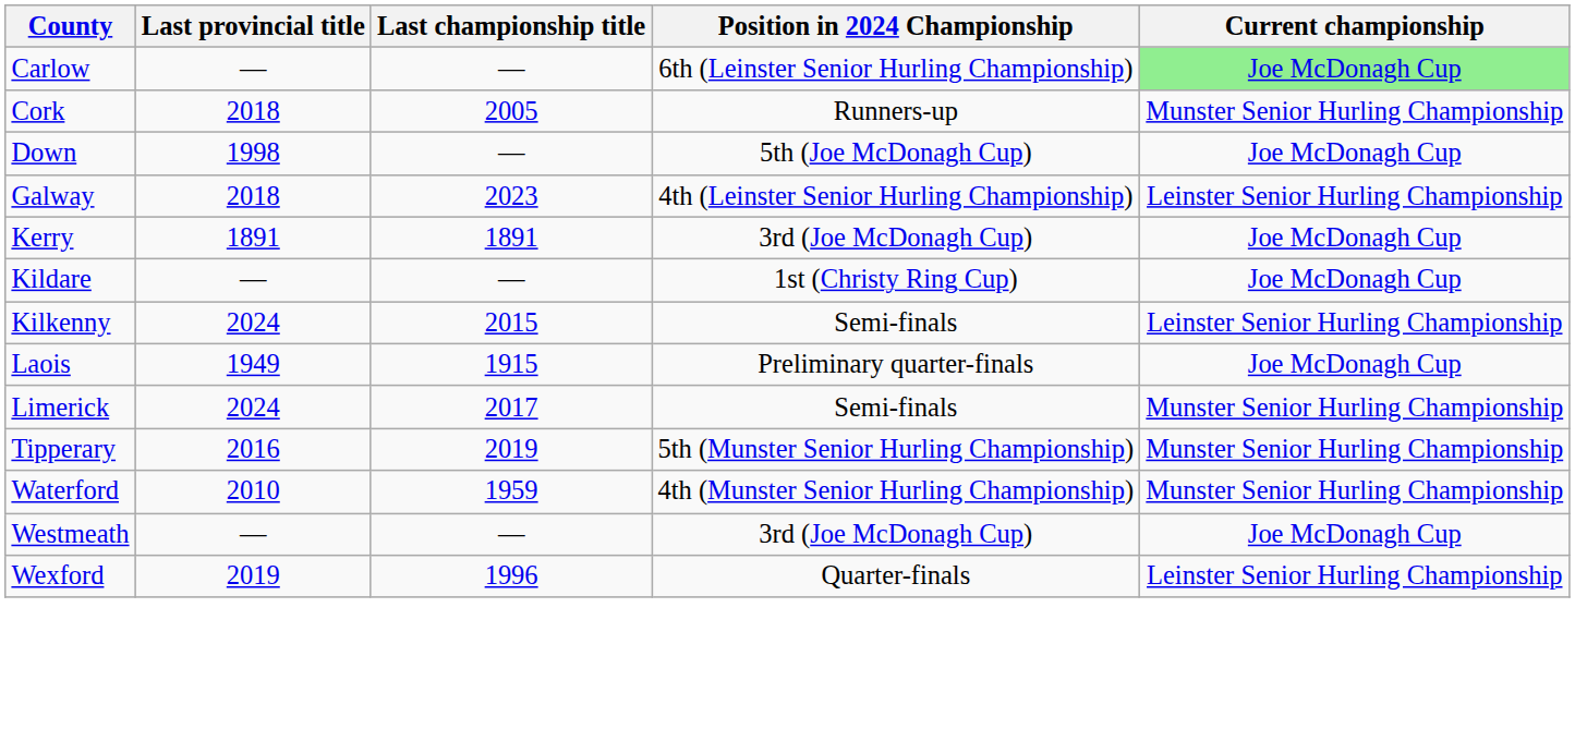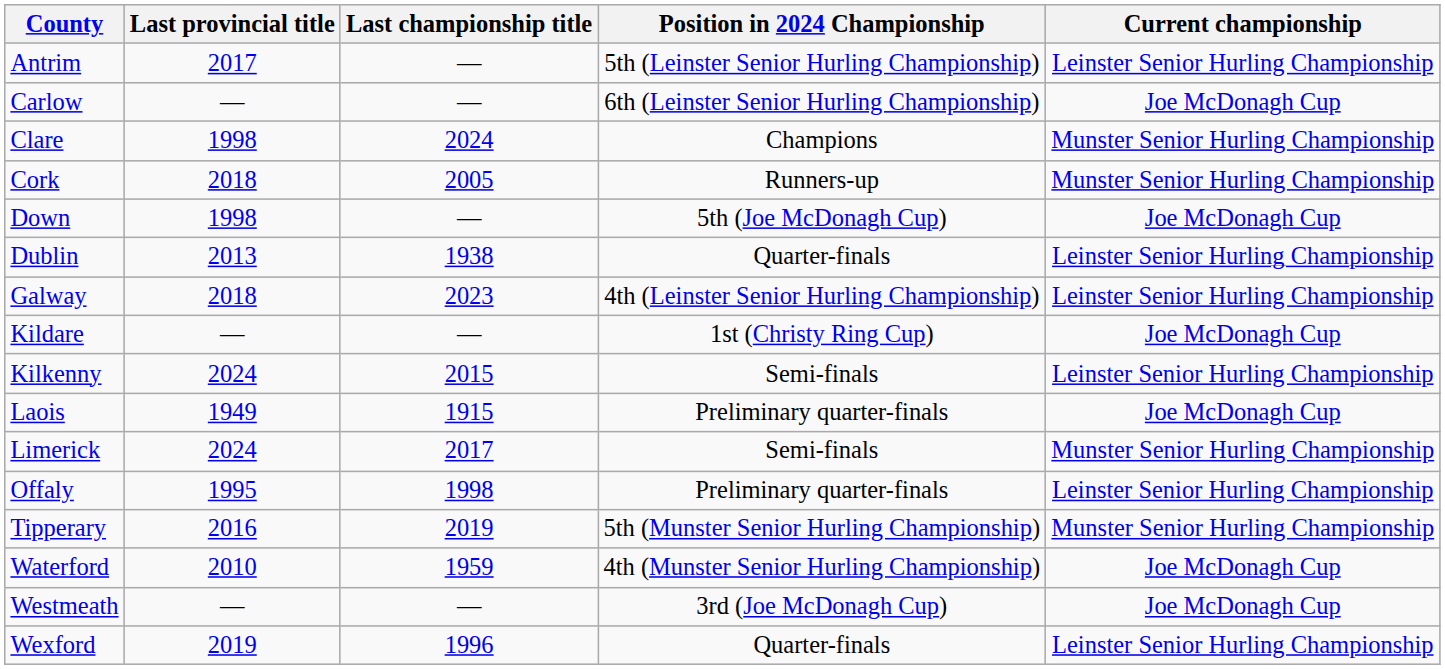+ row: Antrim | 2017 | — | 5th (Leinster Senior Hurling Championship) | Leinster Senior Hurling Championship
Carlow | Current championship: lightgreen background -> no background
+ row: Clare | 1998 | 2024 | Champions | Munster Senior Hurling Championship
+ row: Dublin | 2013 | 1938 | Quarter-finals | Leinster Senior Hurling Championship
- row: Kerry | 1891 | 1891 | 3rd (Joe McDonagh Cup) | Joe McDonagh Cup
+ row: Offaly | 1995 | 1998 | Preliminary quarter-finals | Leinster Senior Hurling Championship
Waterford | Current championship: Munster Senior Hurling Championship -> Joe McDonagh Cup
